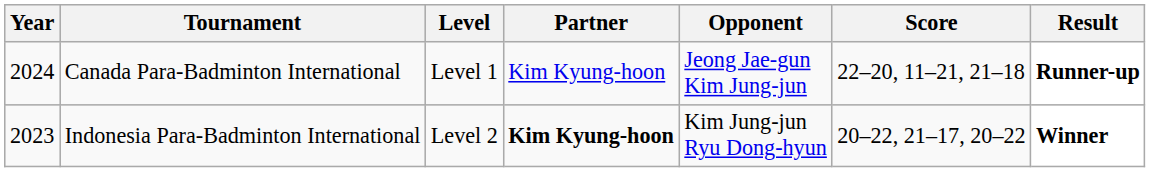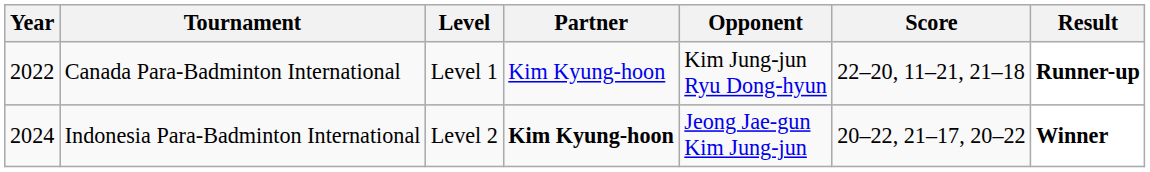Canada Para-Badminton International | Year: 2024 -> 2022
Canada Para-Badminton International | Opponent: Jeong Jae-gun Kim Jung-jun -> Kim Jung-jun Ryu Dong-hyun
Indonesia Para-Badminton International | Year: 2023 -> 2024
Indonesia Para-Badminton International | Opponent: Kim Jung-jun Ryu Dong-hyun -> Jeong Jae-gun Kim Jung-jun
